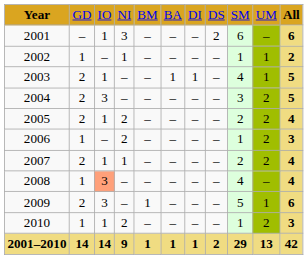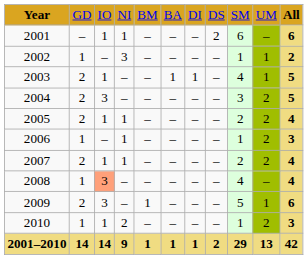2001 | column 4: 3 -> 1
2002 | column 4: 1 -> 3
2005 | column 4: 2 -> 1
2006 | column 4: 2 -> 1
